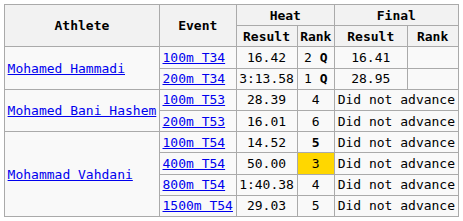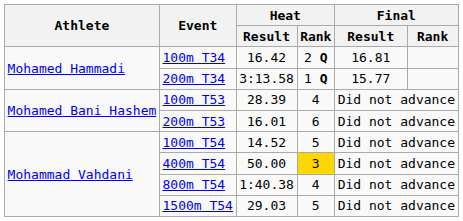100m T34 | Final / Result: 16.41 -> 16.81
200m T34 | Final / Result: 28.95 -> 15.77
100m T54 | Heat / Rank: bold -> normal
